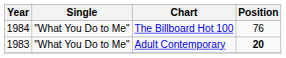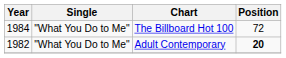The Billboard Hot 100 | Position: 76 -> 72
Adult Contemporary | Year: 1983 -> 1982
